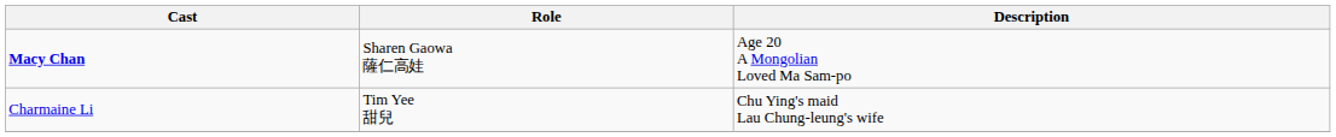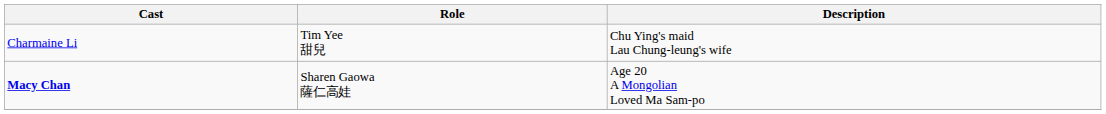rows swapped: Macy Chan <-> Charmaine Li
